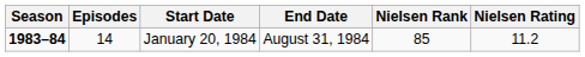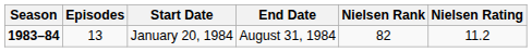January 20, 1984 | Episodes: 14 -> 13
January 20, 1984 | Nielsen Rank: 85 -> 82
